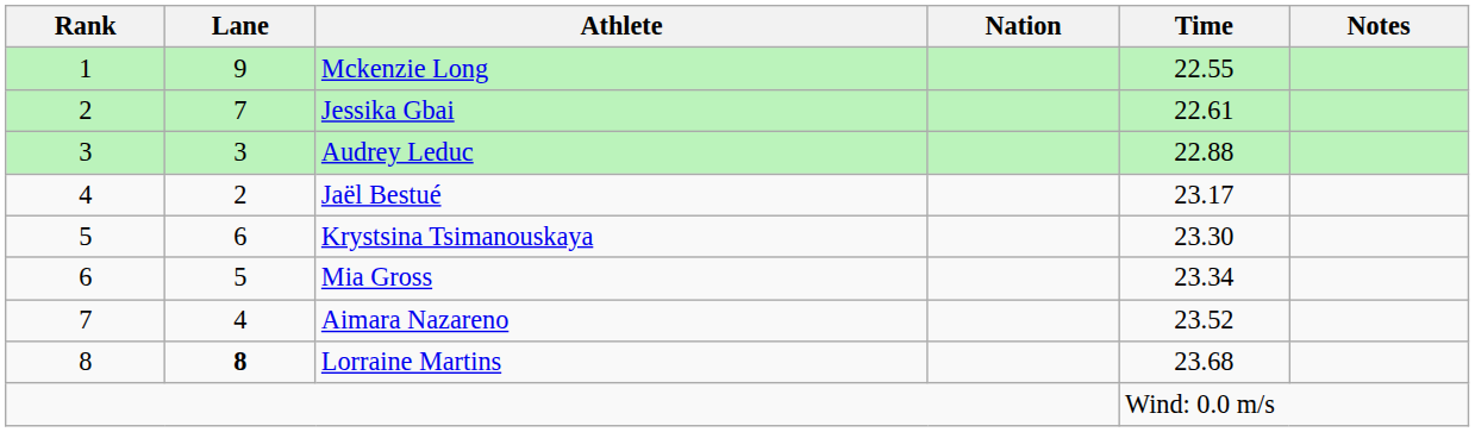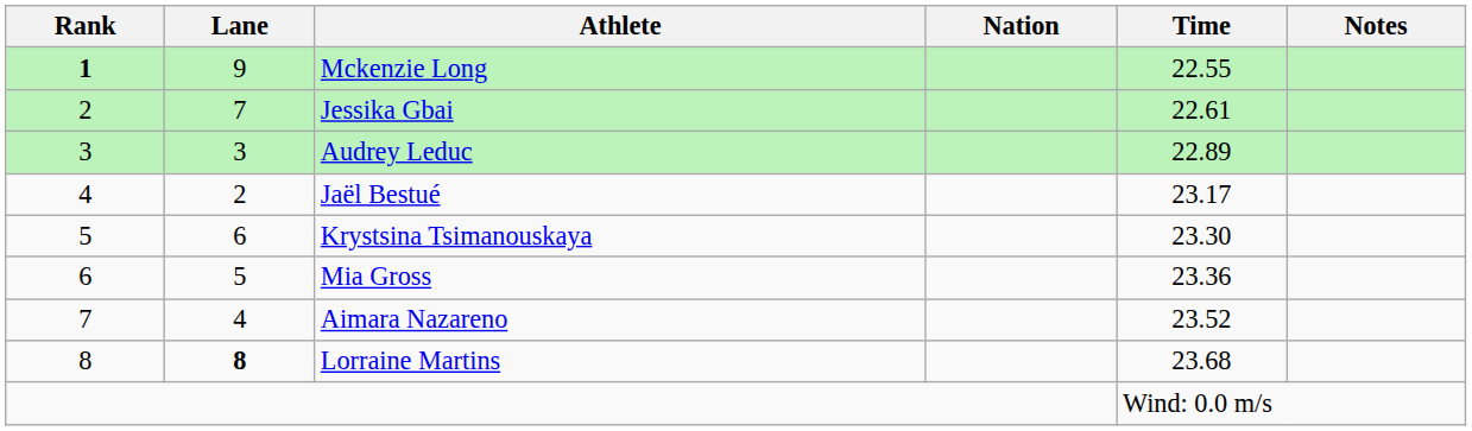Mckenzie Long | Rank: normal -> bold
Audrey Leduc | Time: 22.88 -> 22.89
Mia Gross | Time: 23.34 -> 23.36
